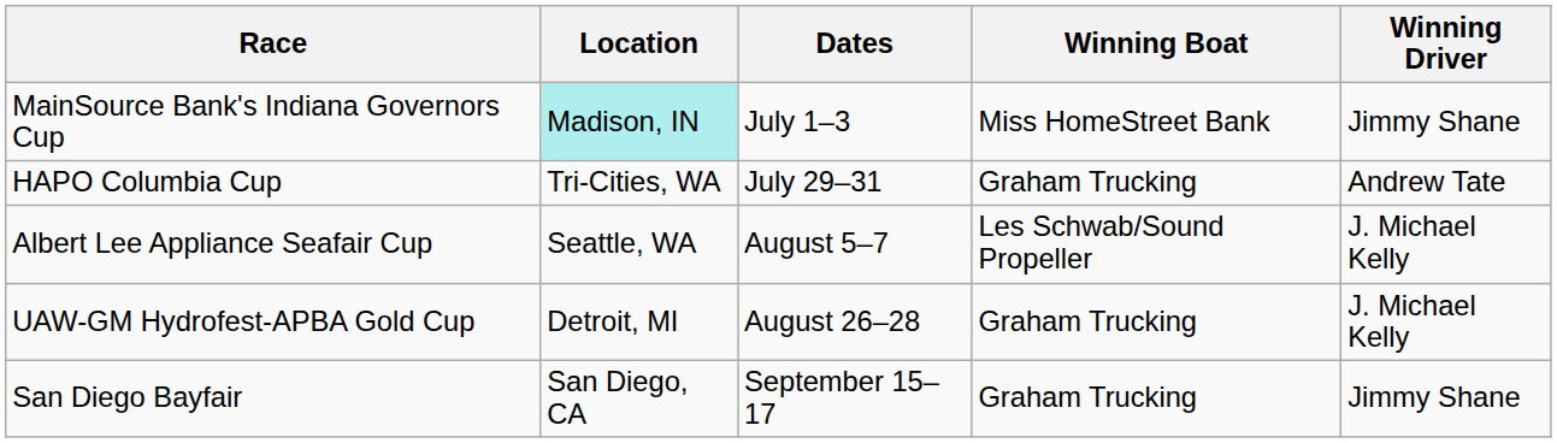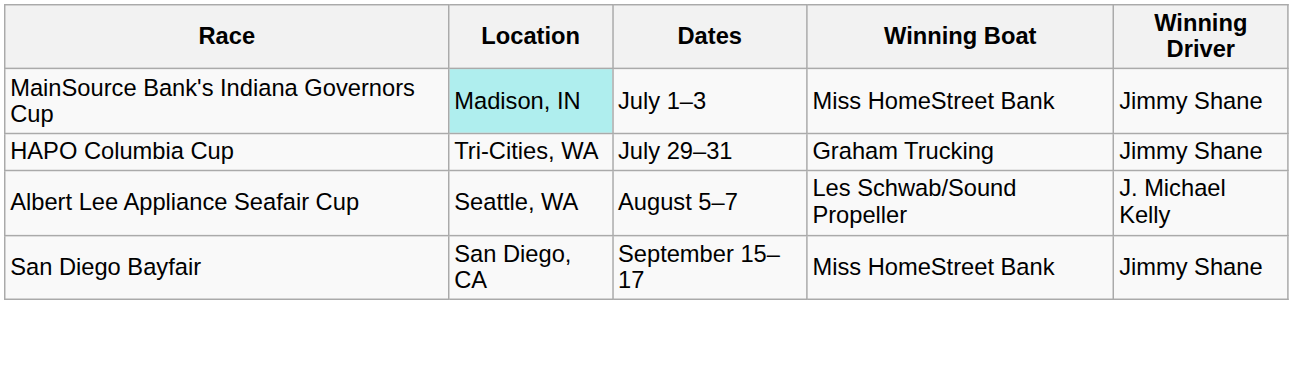HAPO Columbia Cup | Winning Driver: Andrew Tate -> Jimmy Shane
- row: UAW-GM Hydrofest-APBA Gold Cup | Detroit, MI | August 26–28 | Graham Trucking | J. Michael Kelly
San Diego Bayfair | Winning Boat: Graham Trucking -> Miss HomeStreet Bank
